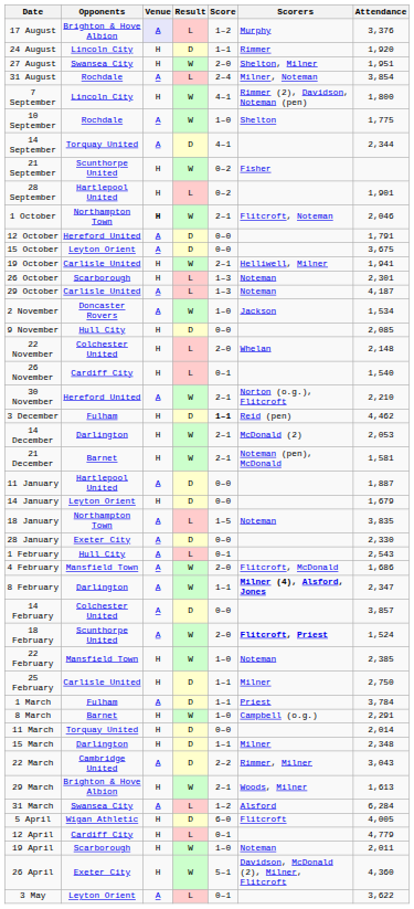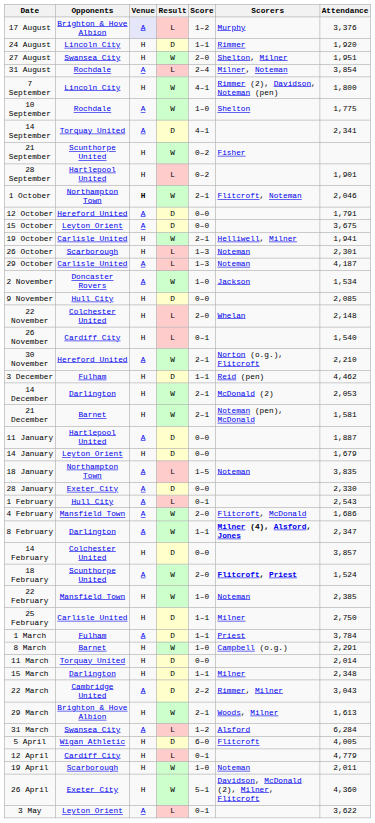14 September | Attendance: 2,344 -> 2,341
3 December | Score: bold -> normal
14 February | Venue: A -> H
